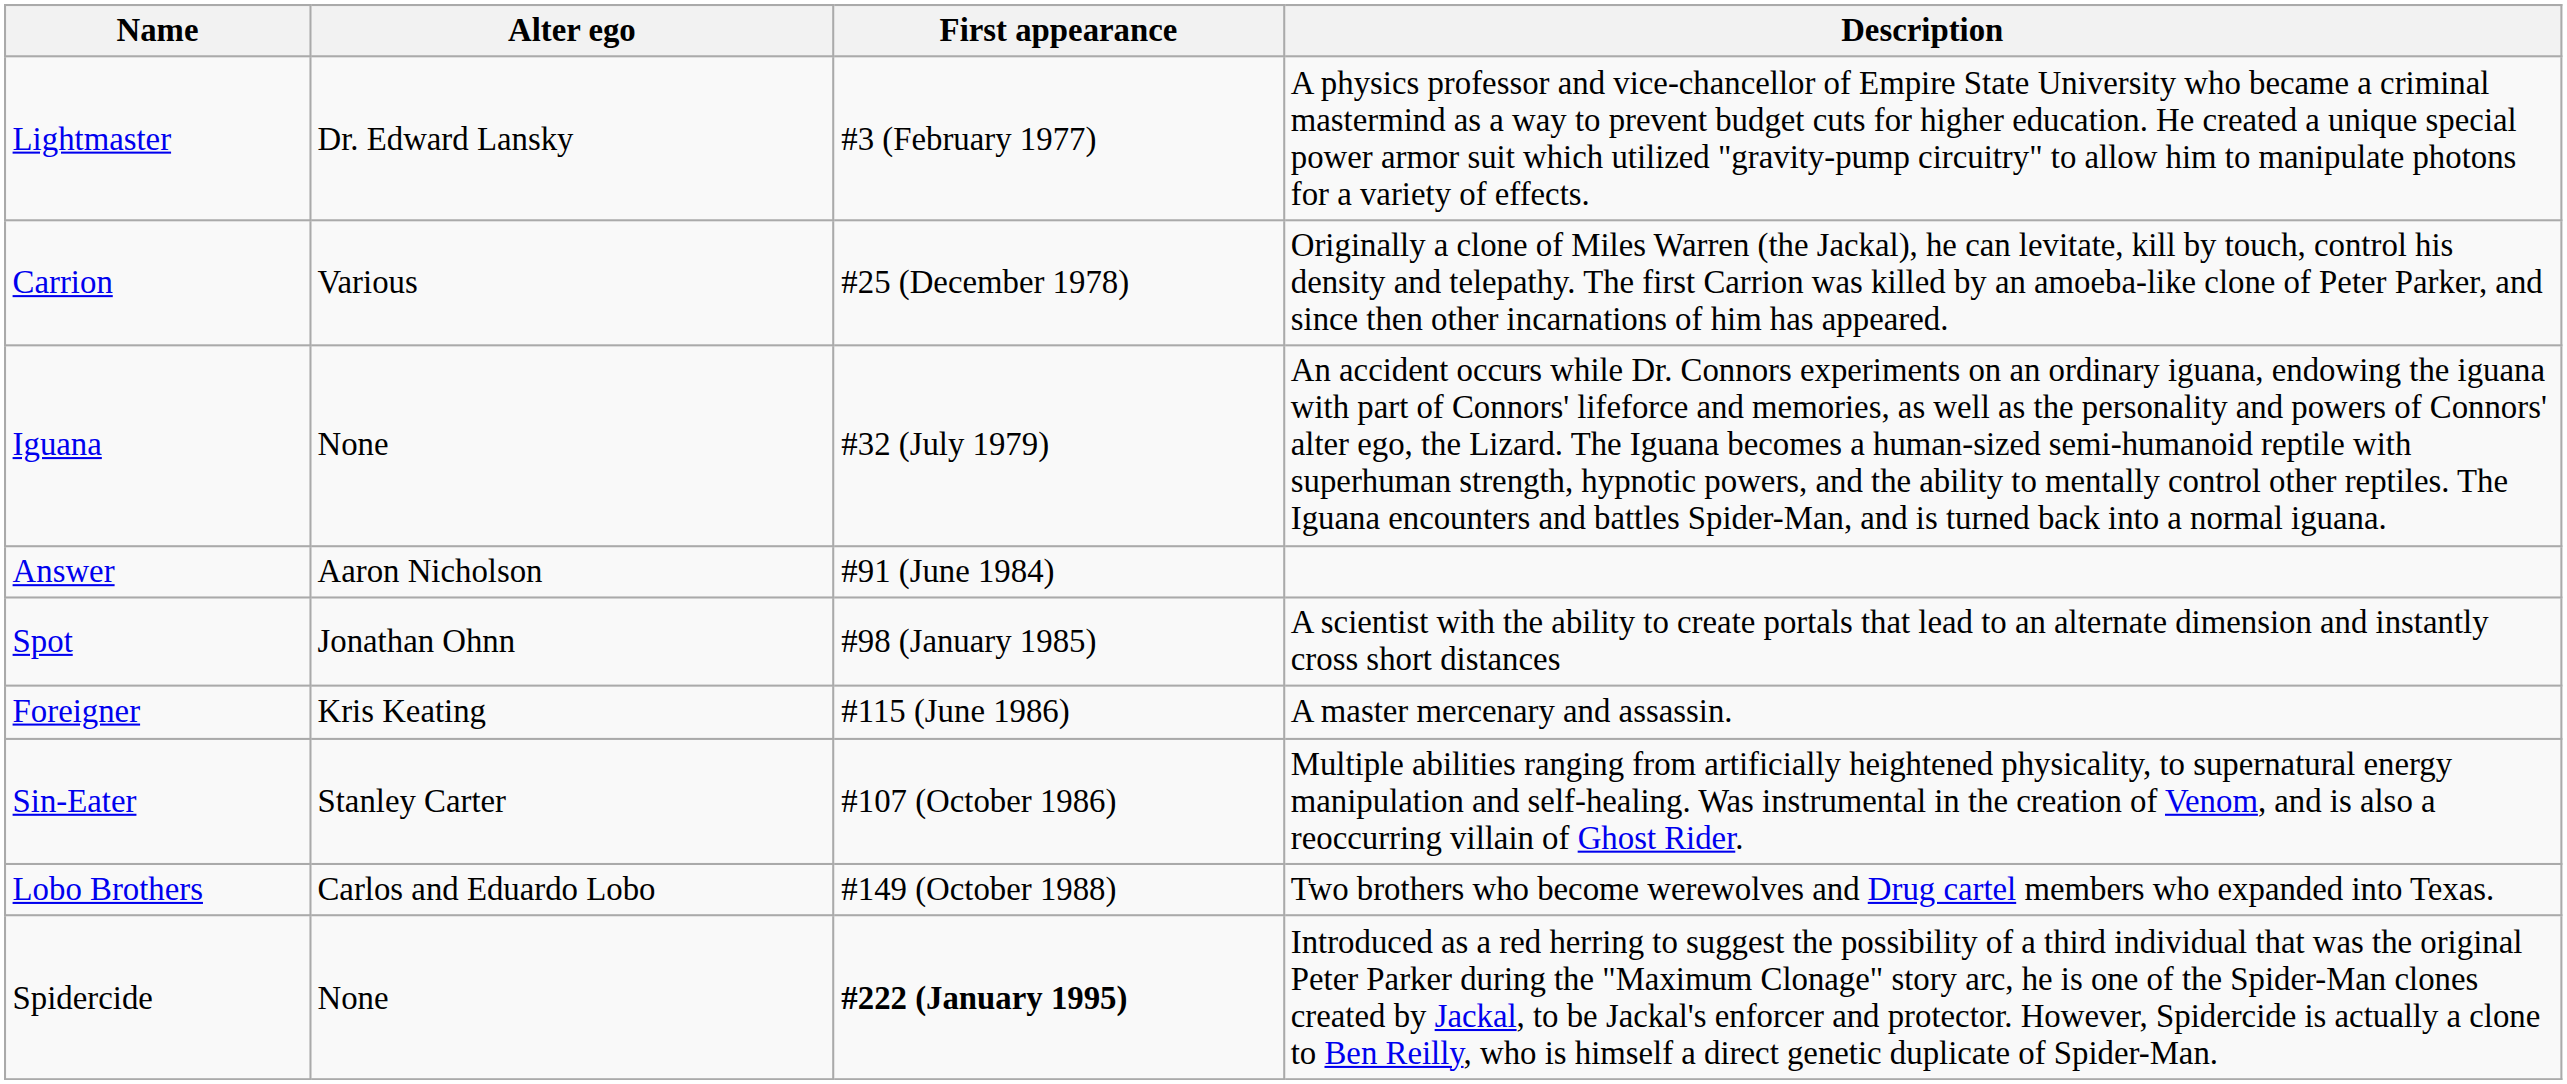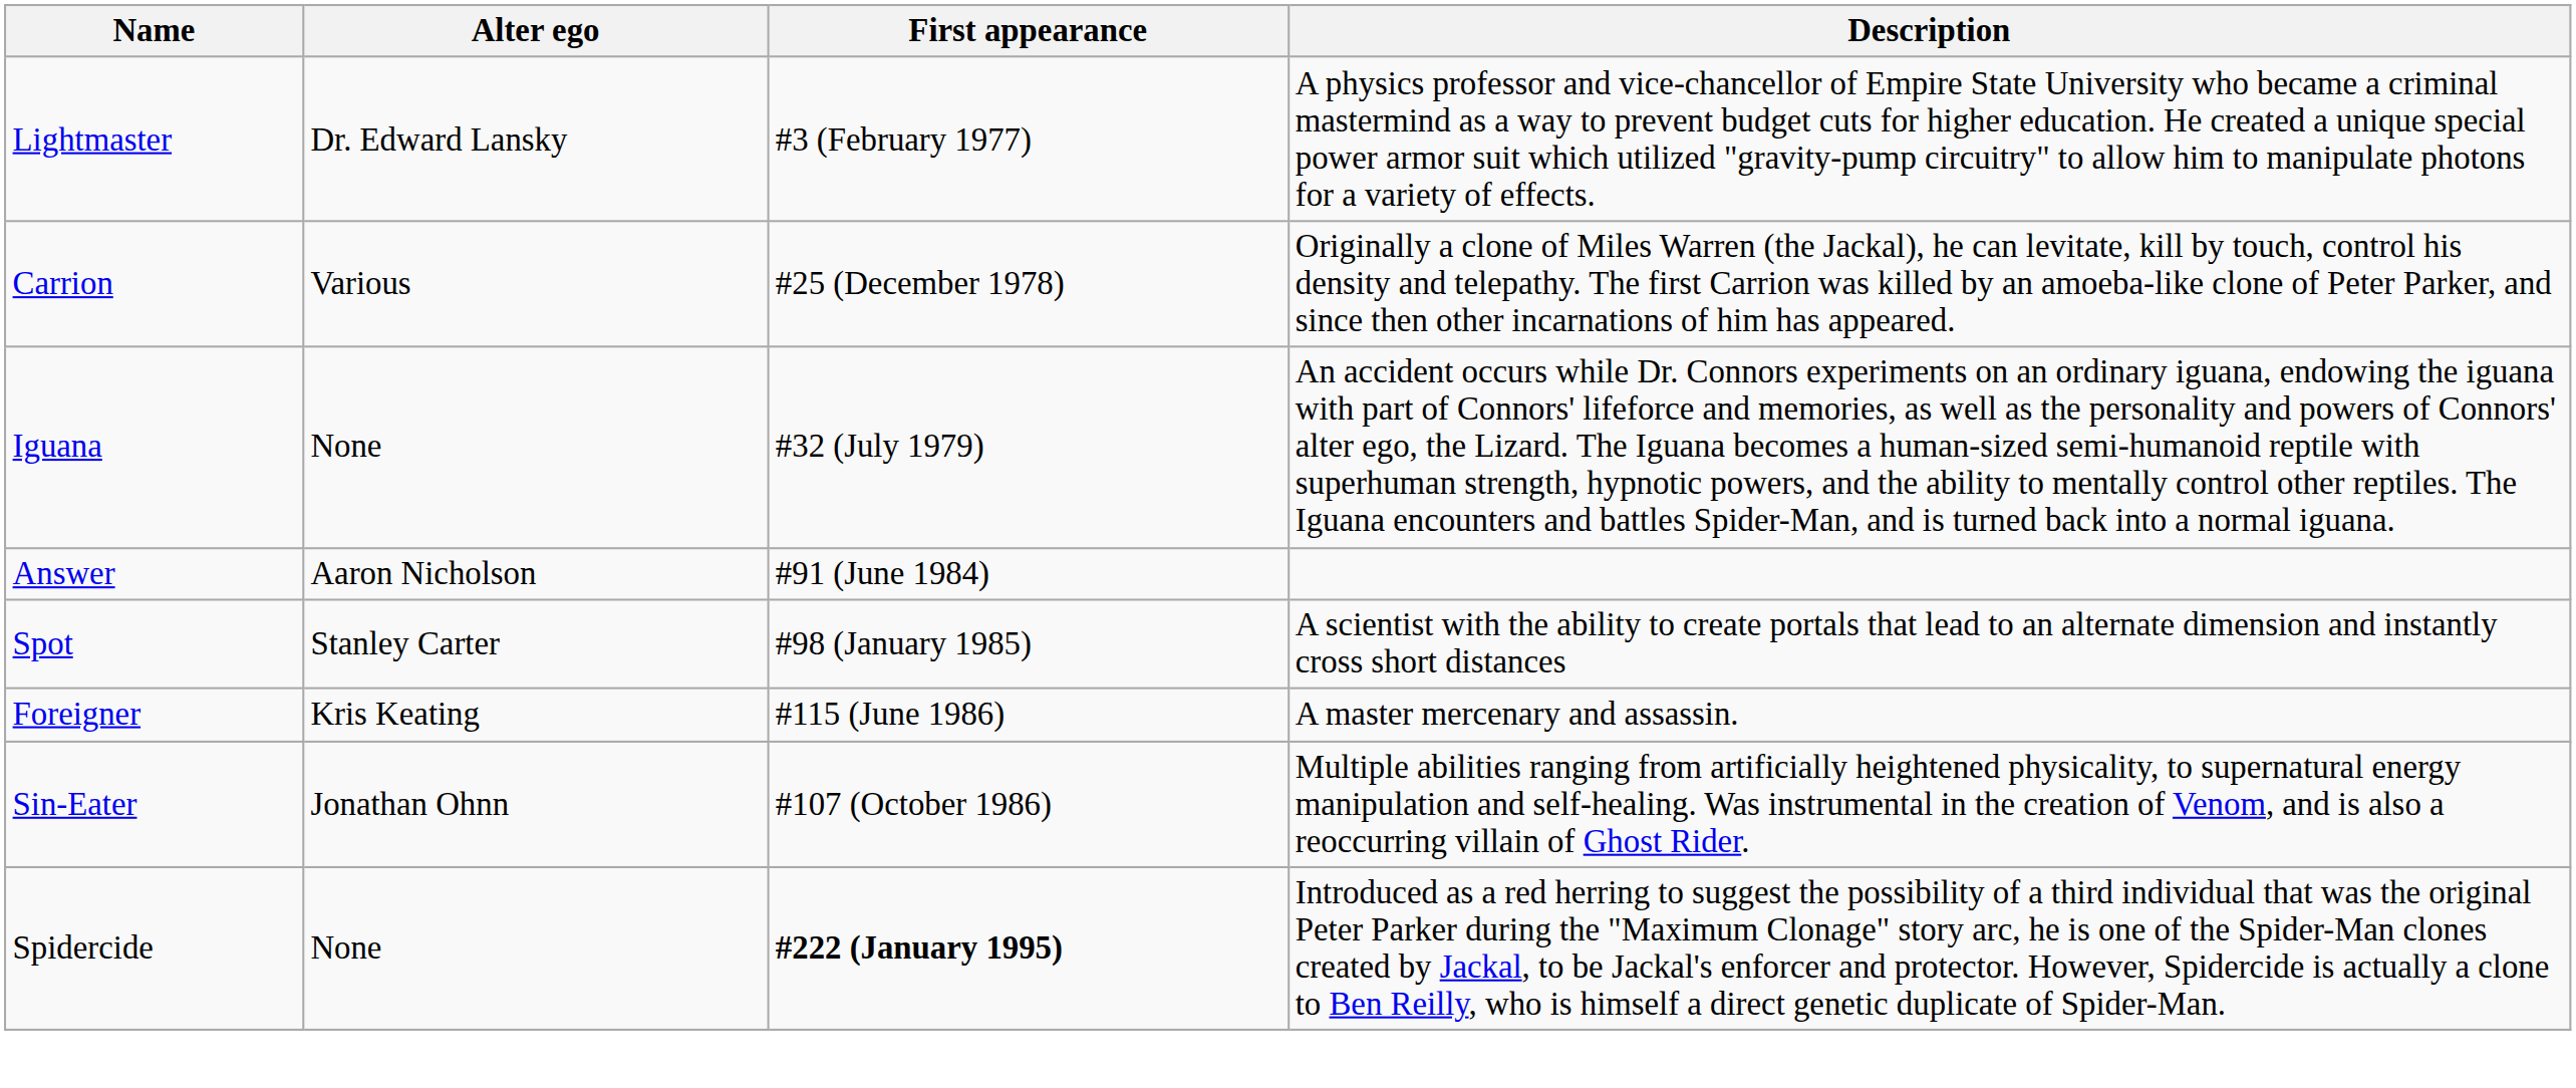Spot | Alter ego: Jonathan Ohnn -> Stanley Carter
Sin-Eater | Alter ego: Stanley Carter -> Jonathan Ohnn
- row: Lobo Brothers | Carlos and Eduardo Lobo | #149 (October 1988) | Two brothers who become werewolves and Drug cartel members who expanded into Texas.
